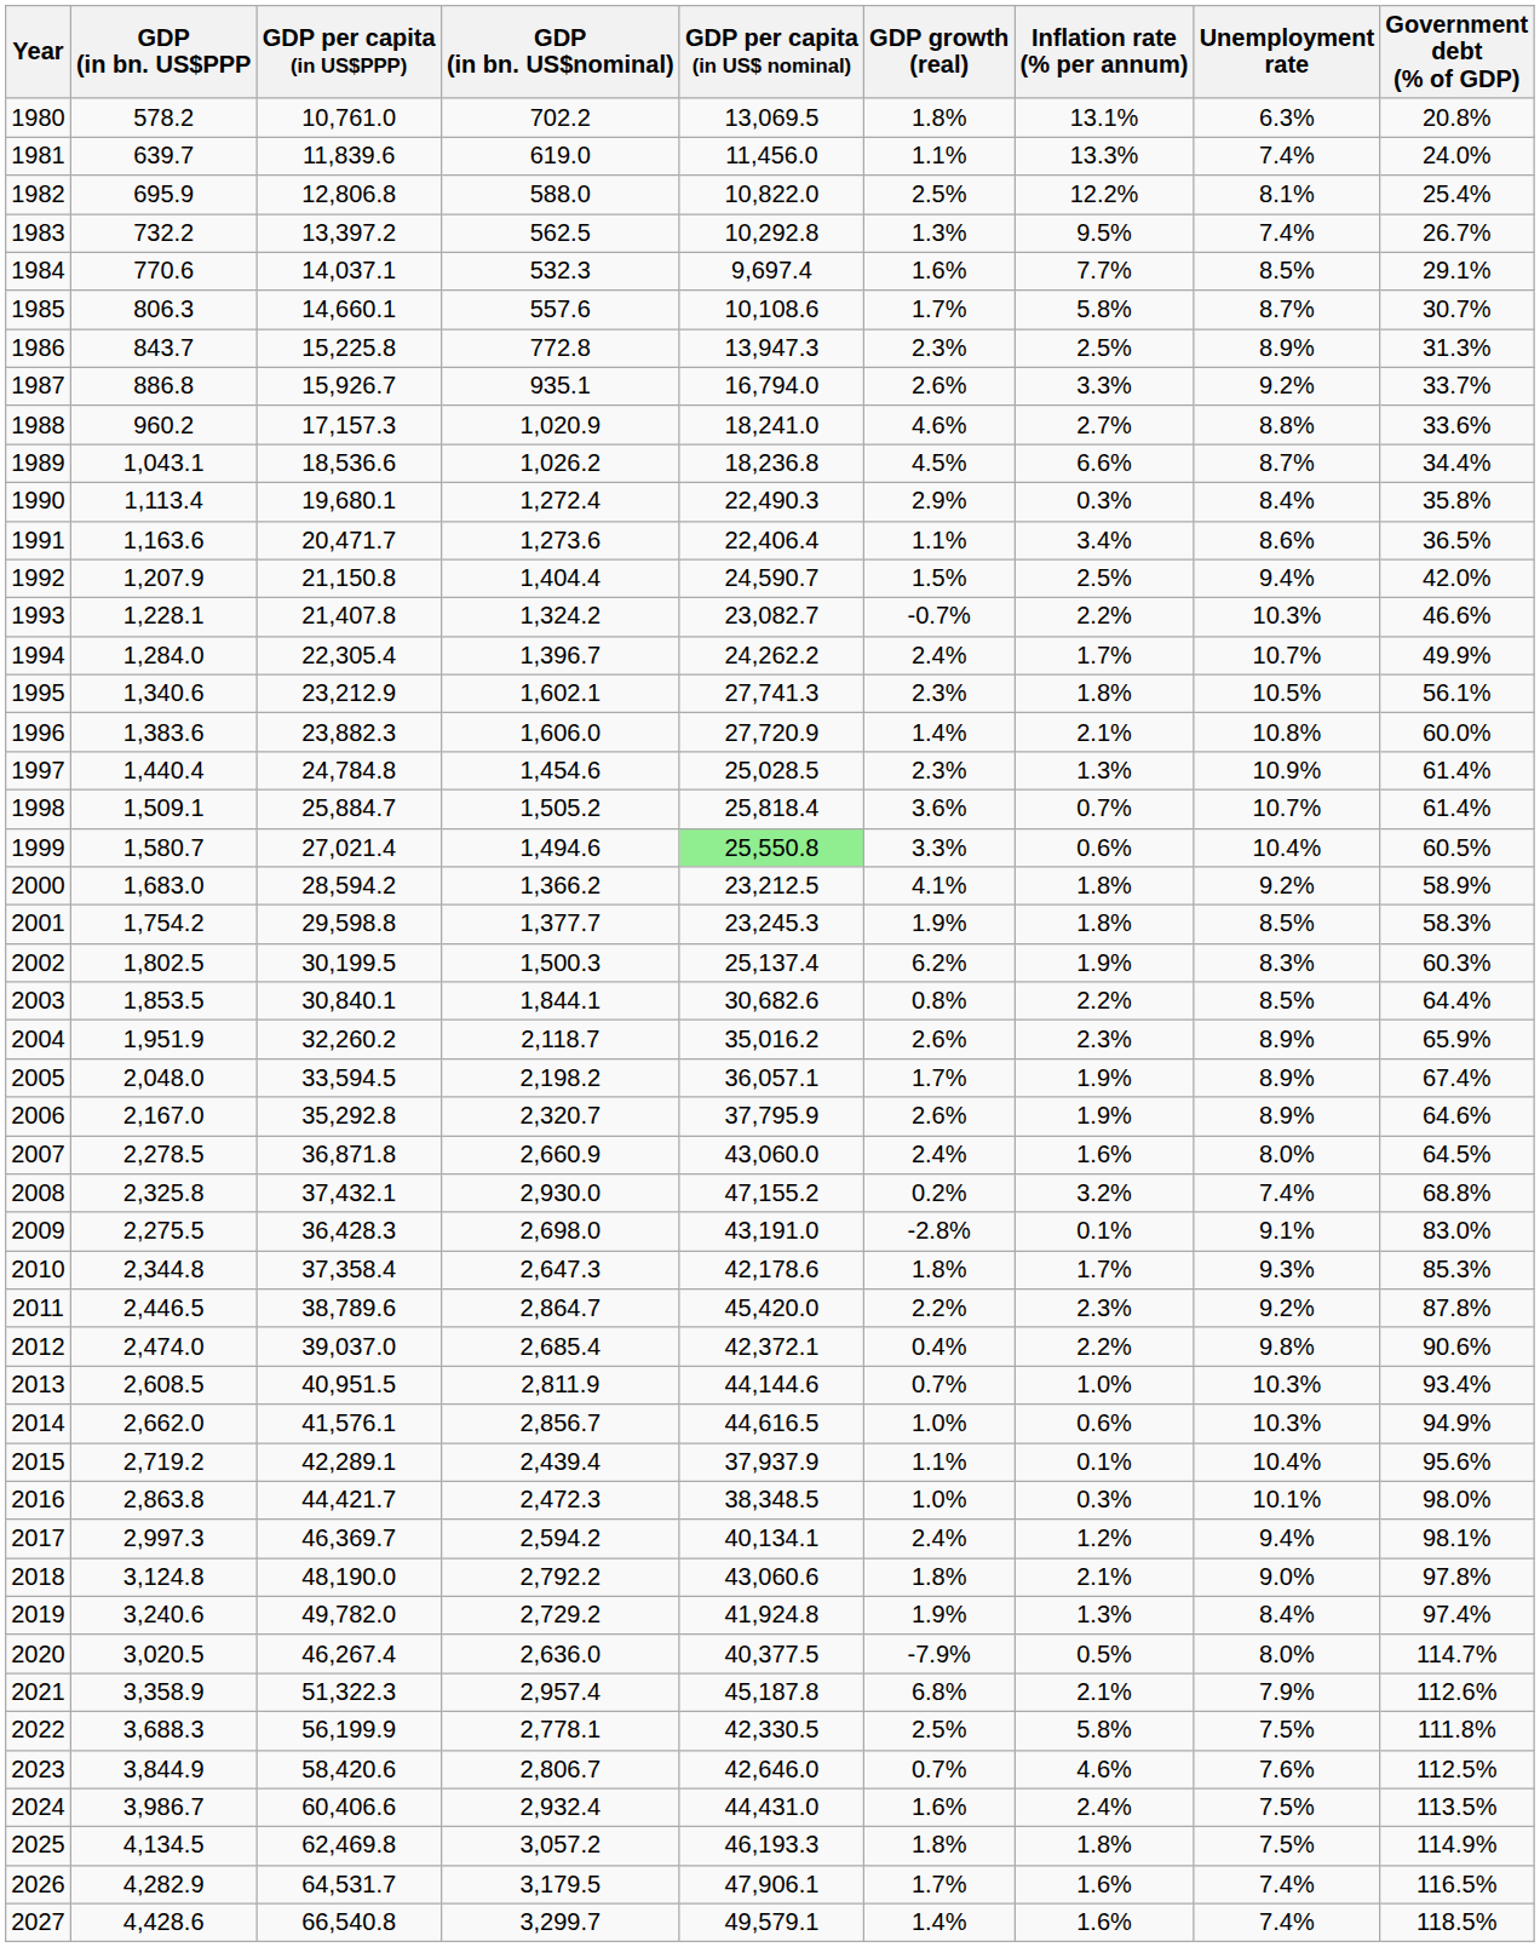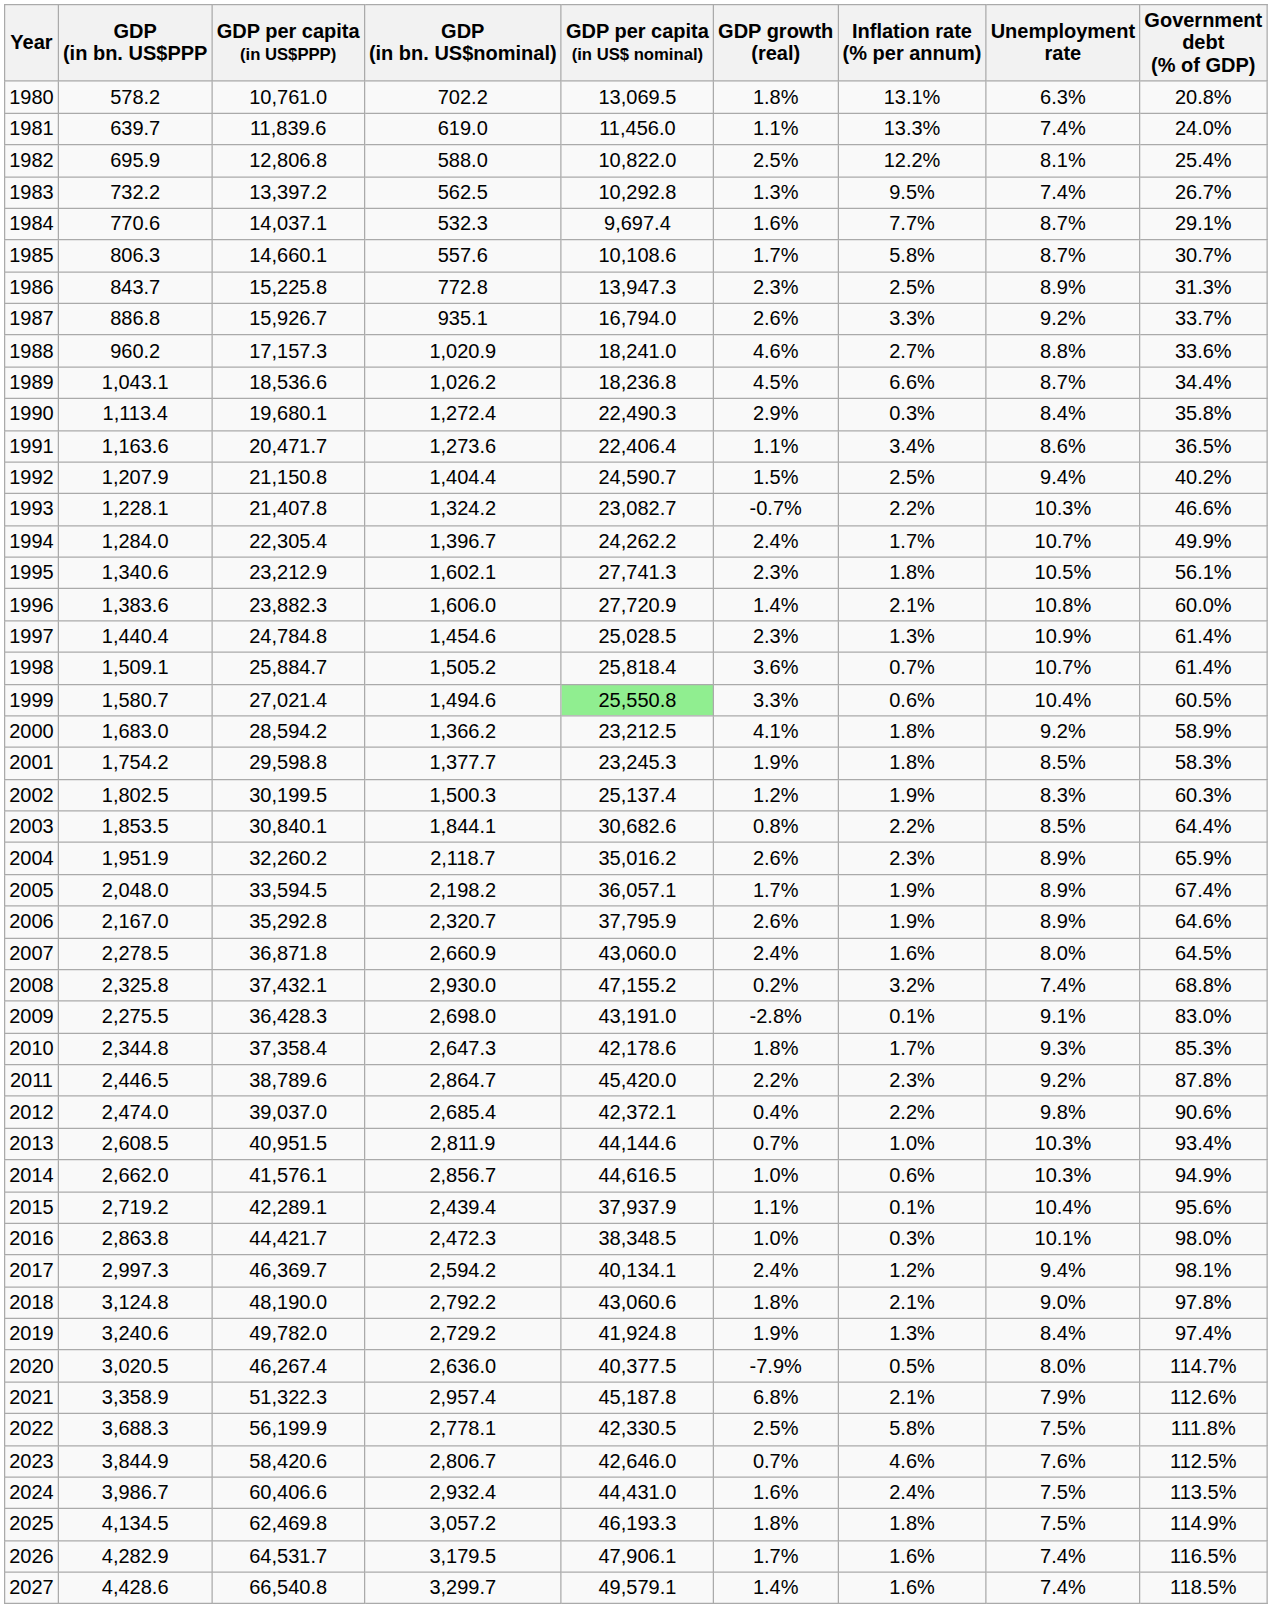1984 | Unemployment rate: 8.5% -> 8.7%
1992 | Government debt (% of GDP): 42.0% -> 40.2%
2002 | GDP growth (real): 6.2% -> 1.2%
